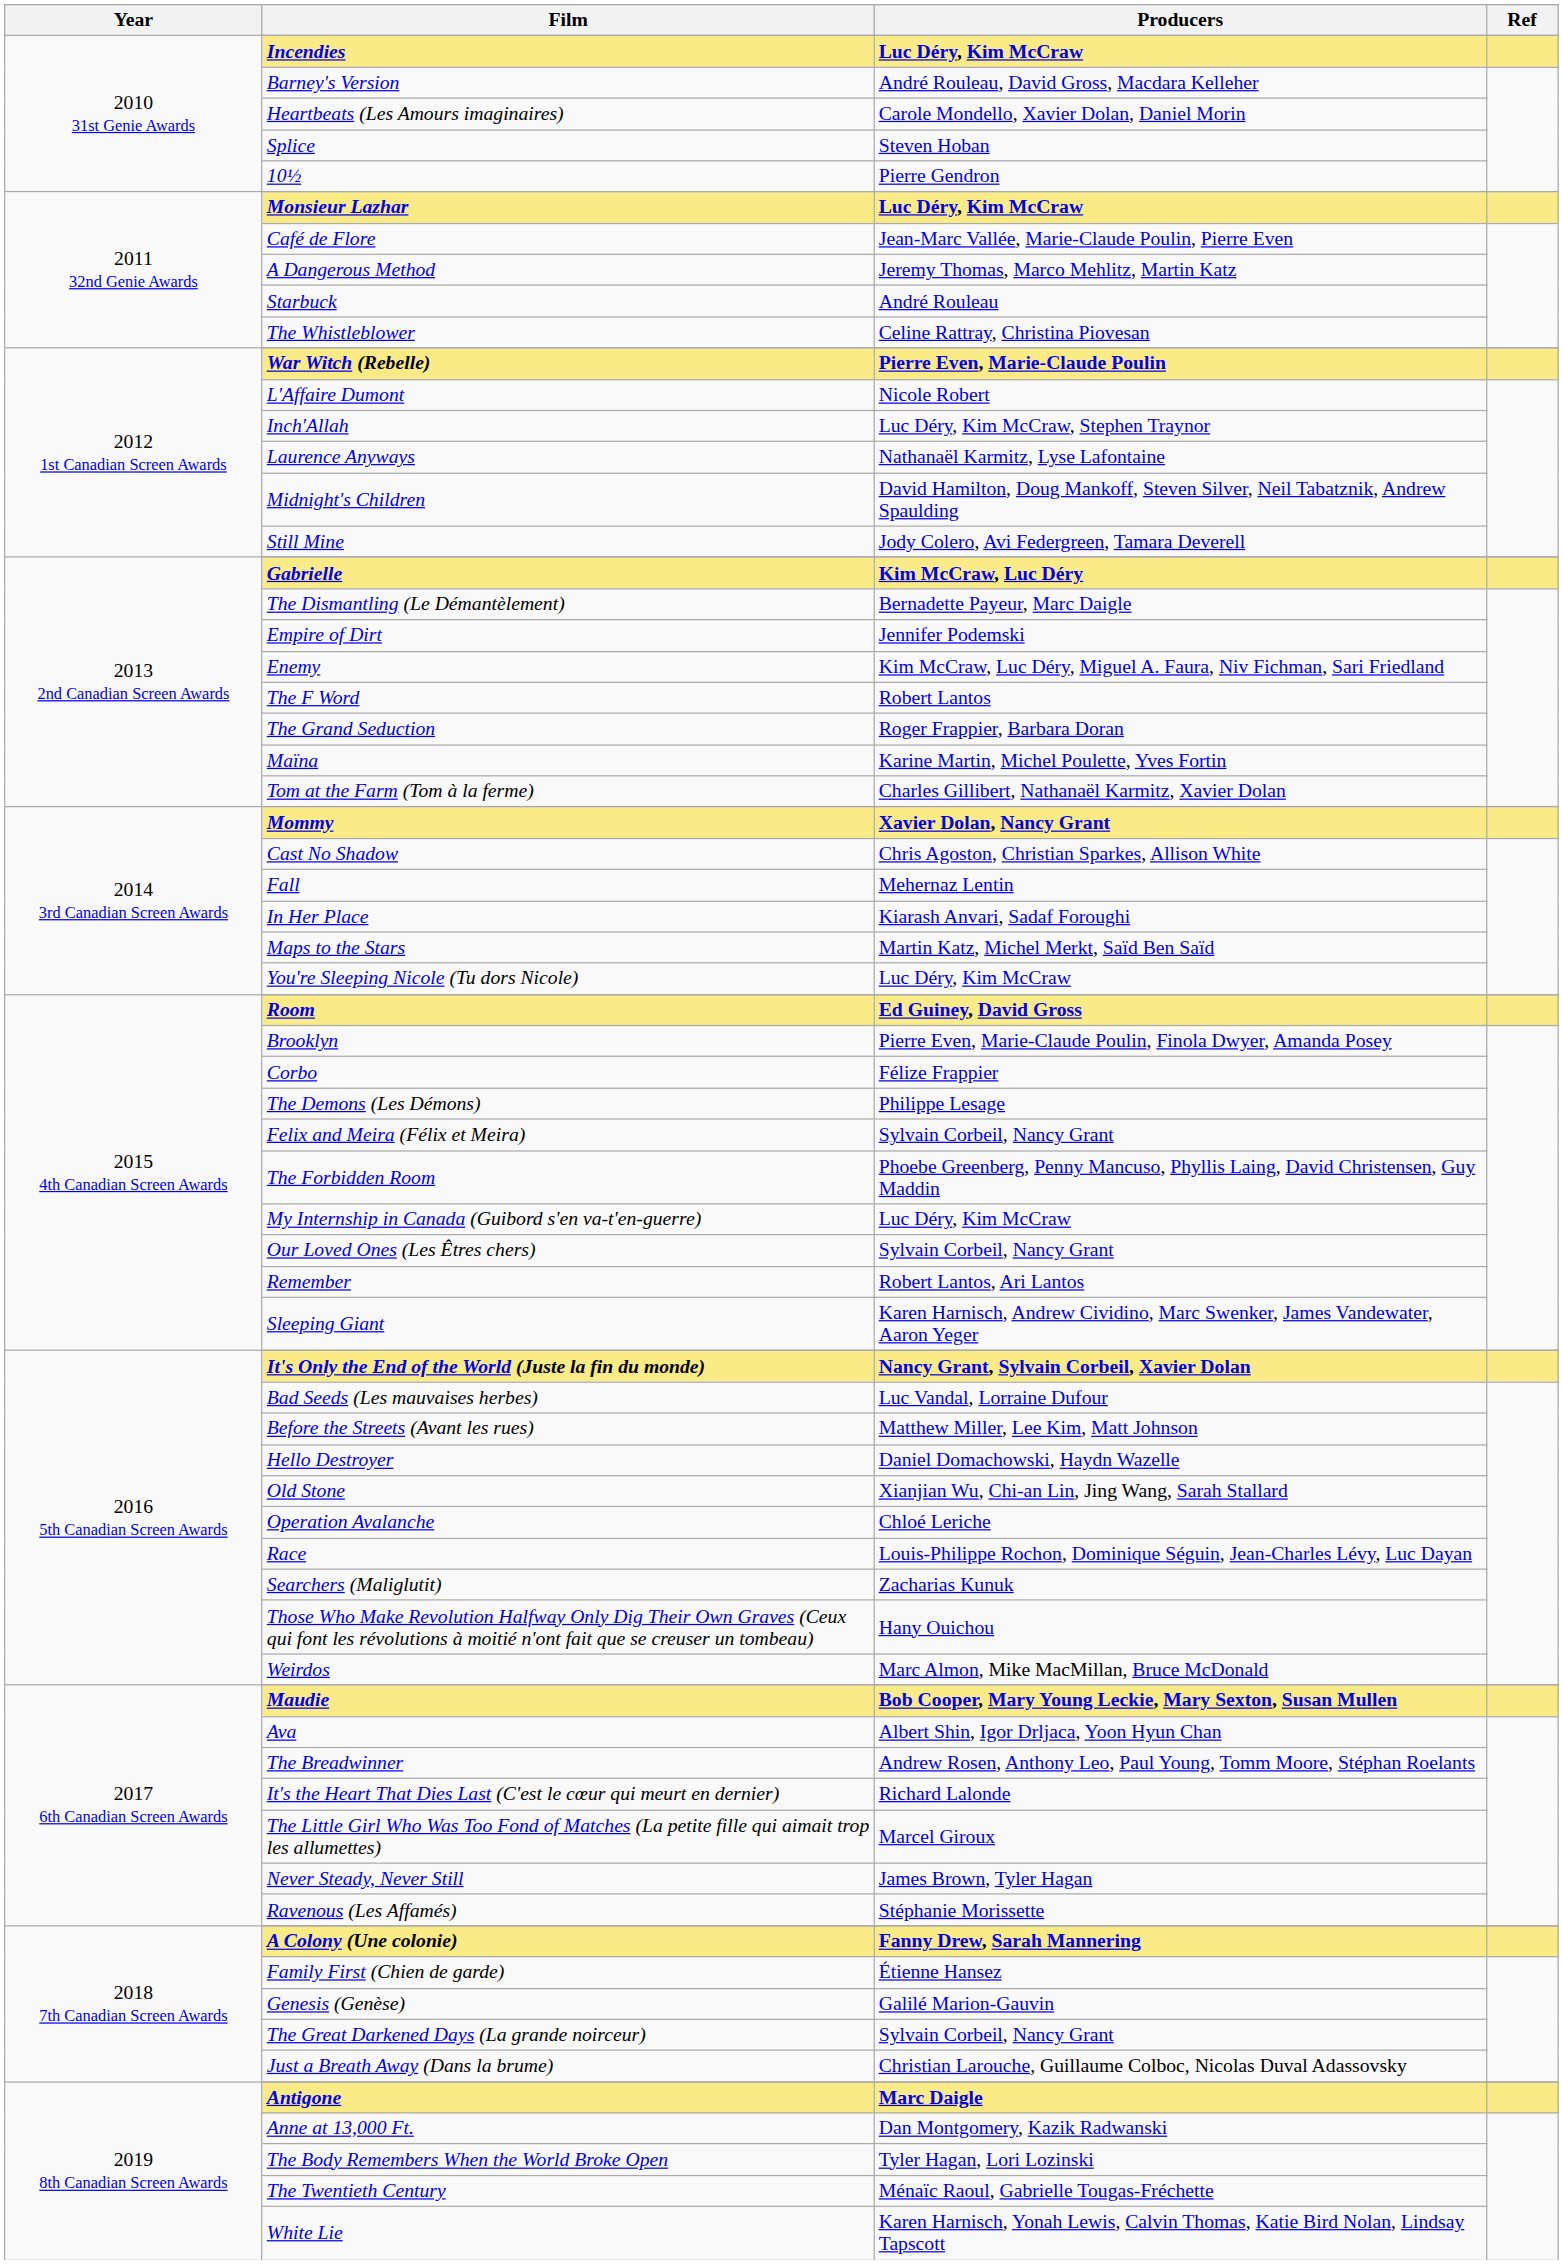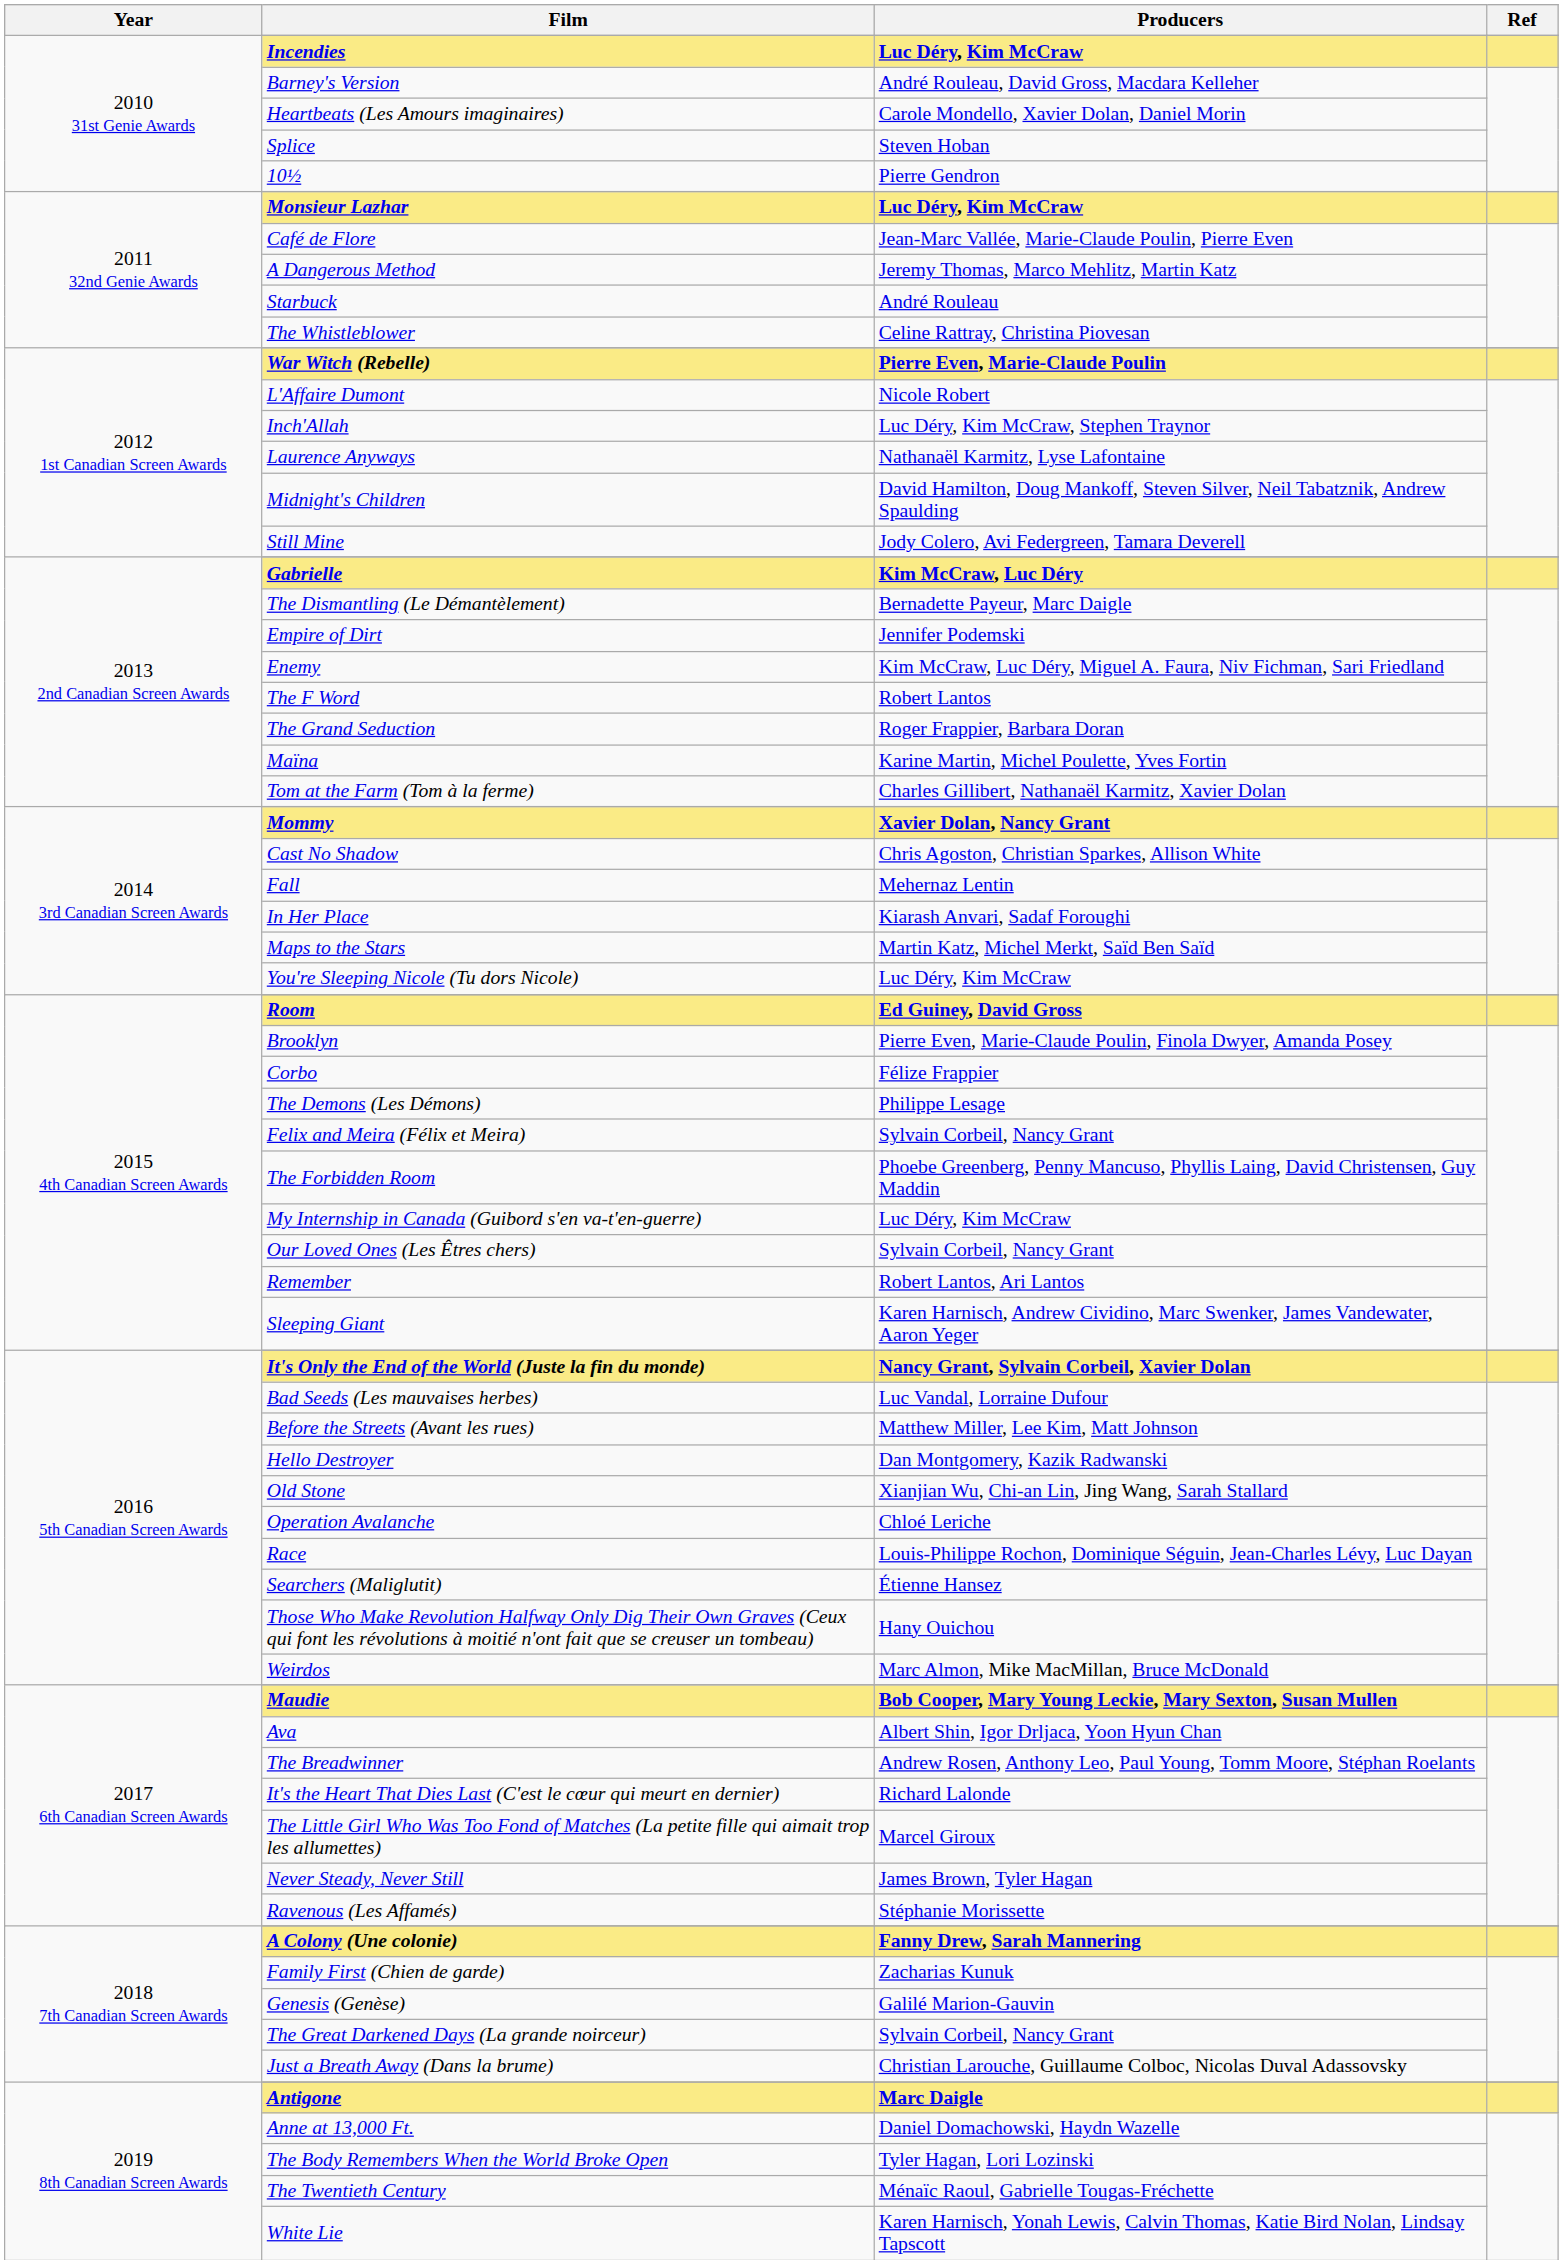Hello Destroyer | Producers: Daniel Domachowski, Haydn Wazelle -> Dan Montgomery, Kazik Radwanski
Searchers (Maliglutit) | Producers: Zacharias Kunuk -> Étienne Hansez
Family First (Chien de garde) | Producers: Étienne Hansez -> Zacharias Kunuk
Anne at 13,000 Ft. | Producers: Dan Montgomery, Kazik Radwanski -> Daniel Domachowski, Haydn Wazelle
